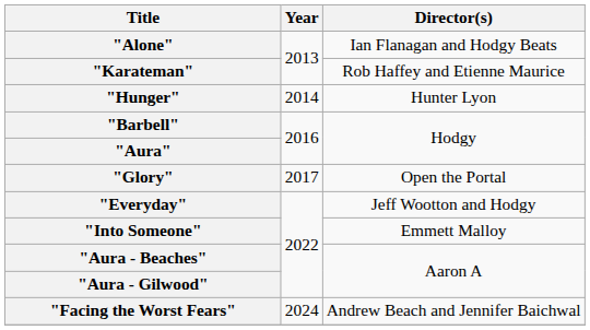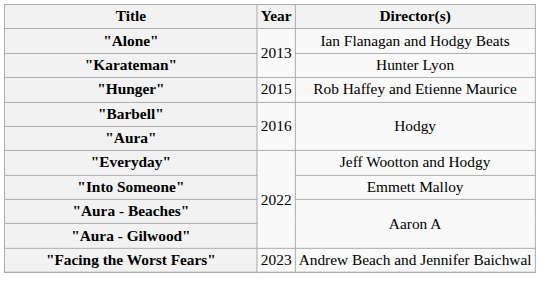"Karateman" | Director(s): Rob Haffey and Etienne Maurice -> Hunter Lyon
"Hunger" | Year: 2014 -> 2015
"Hunger" | Director(s): Hunter Lyon -> Rob Haffey and Etienne Maurice
- row: "Glory" | 2017 | Open the Portal
"Facing the Worst Fears" | Year: 2024 -> 2023
